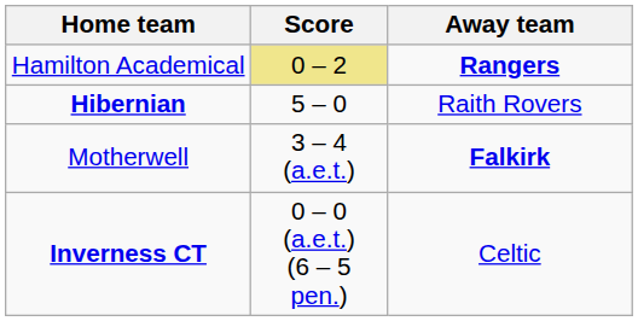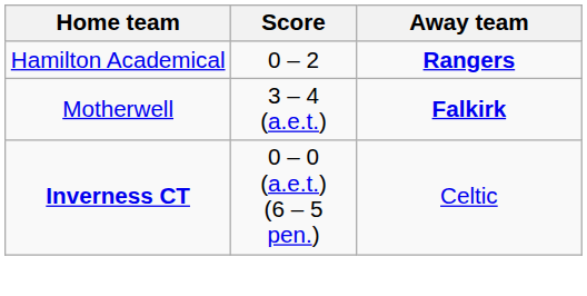Hamilton Academical | Score: khaki background -> no background
- row: Hibernian | 5 – 0 | Raith Rovers
